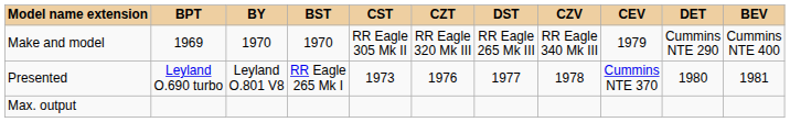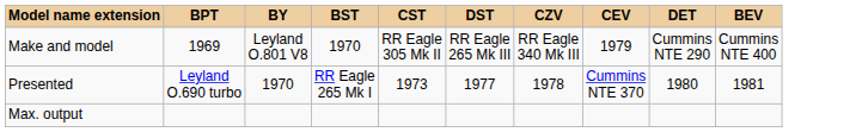- column: CZT | RR Eagle 320 Mk III | 1976
Make and model | BY: 1970 -> Leyland O.801 V8
Presented | BY: Leyland O.801 V8 -> 1970
